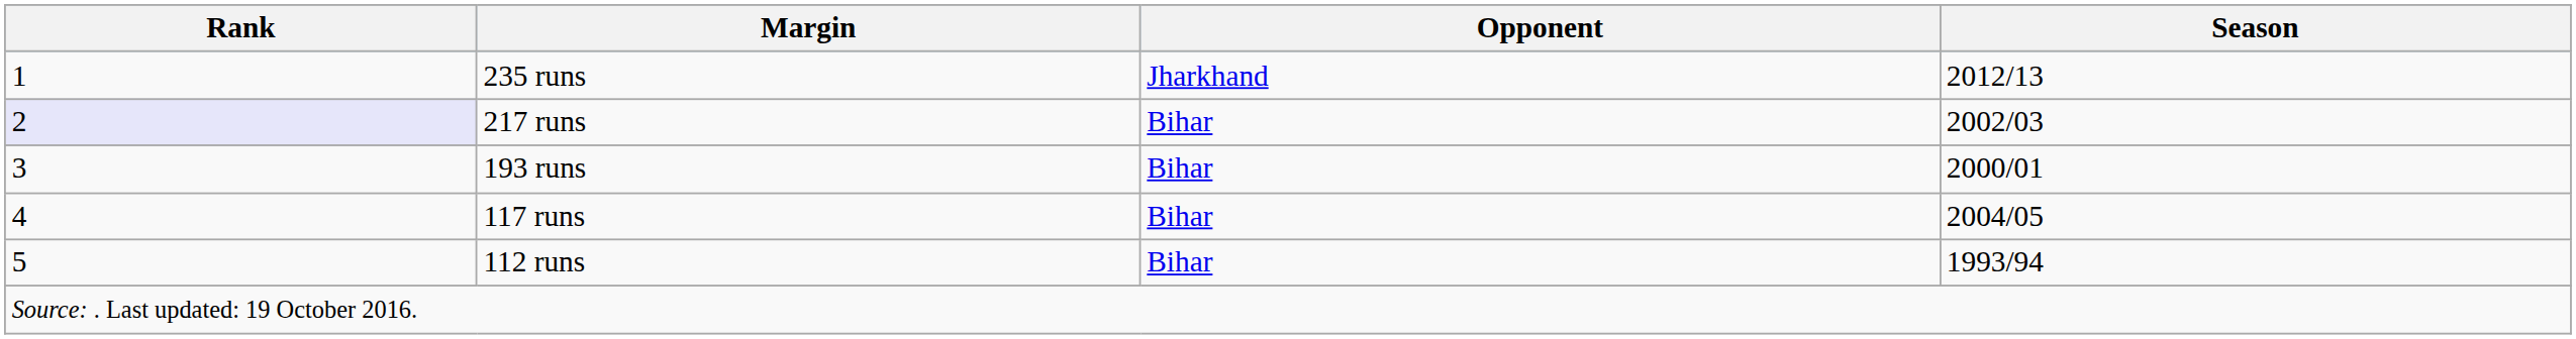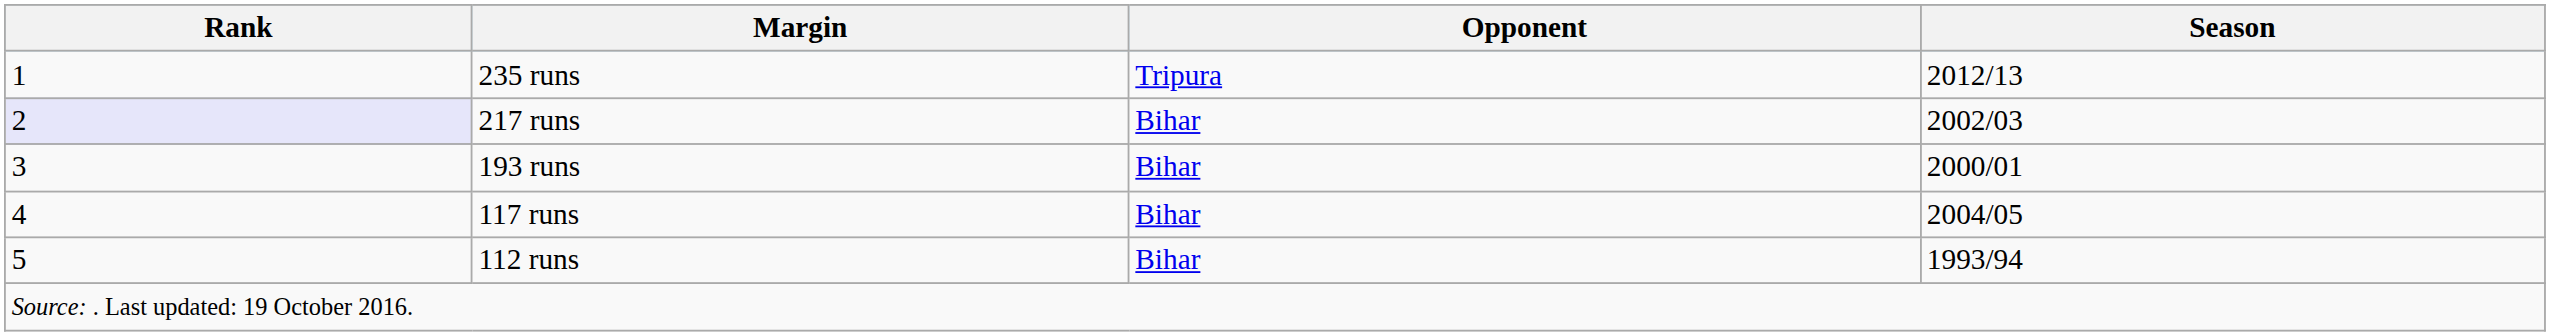235 runs | Opponent: Jharkhand -> Tripura
